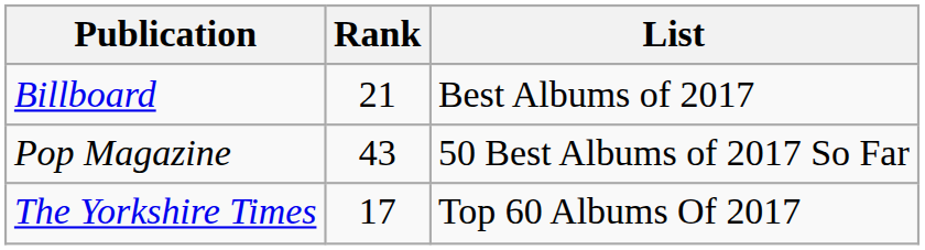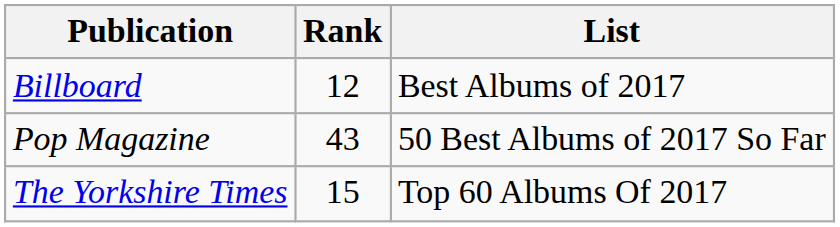Billboard | Rank: 21 -> 12
The Yorkshire Times | Rank: 17 -> 15
